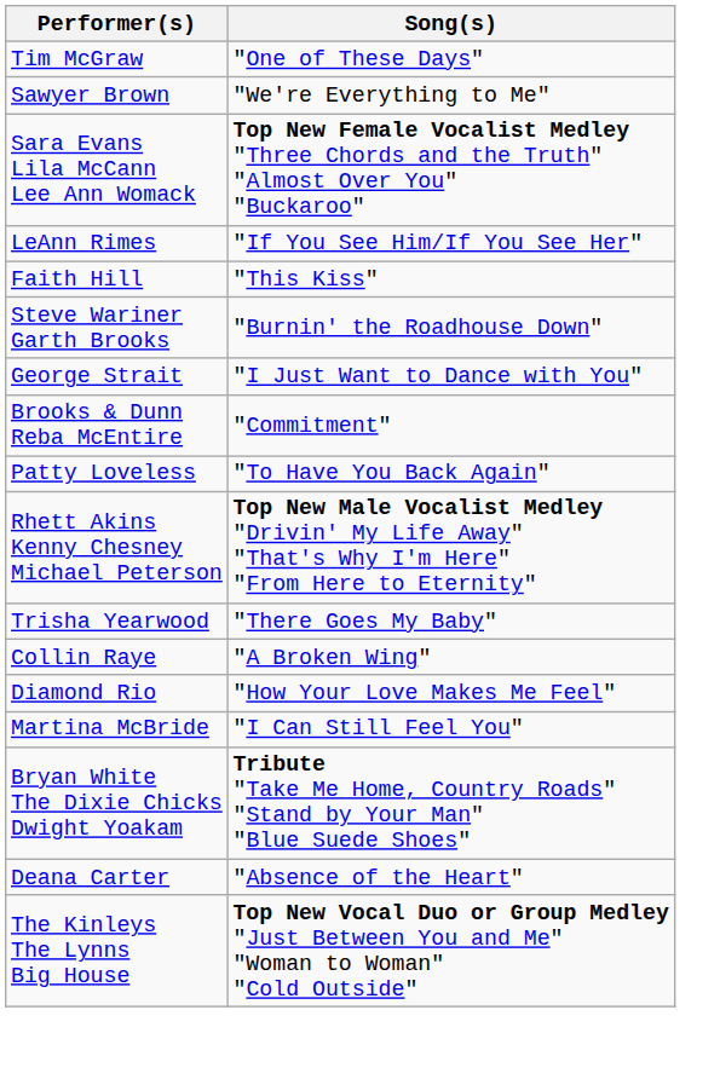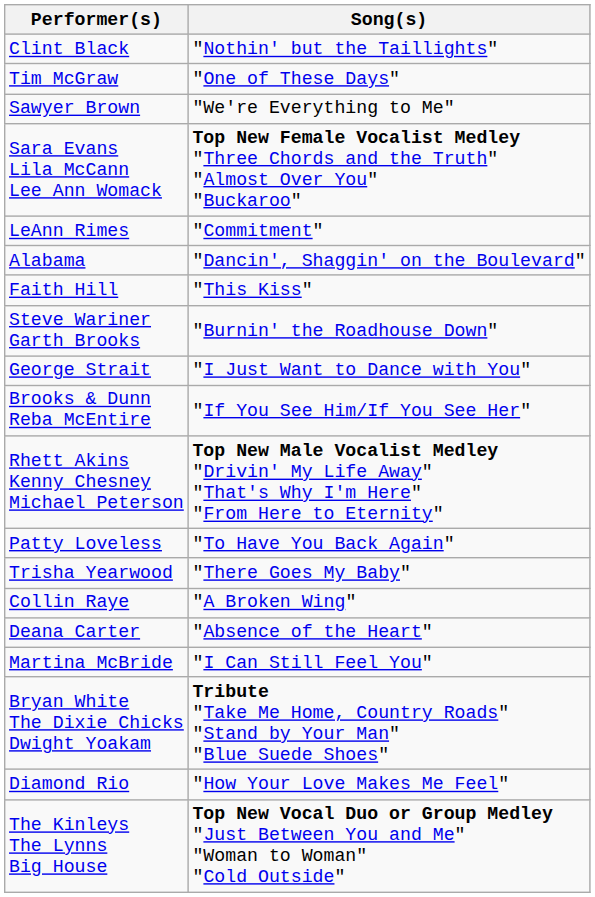+ row: Clint Black | "Nothin' but the Taillights"
LeAnn Rimes | Song(s): "If You See Him/If You See Her" -> "Commitment"
+ row: Alabama | "Dancin', Shaggin' on the Boulevard"
Brooks & Dunn Reba McEntire | Song(s): "Commitment" -> "If You See Him/If You See Her"
rows swapped: Patty Loveless <-> Rhett Akins Kenny Chesney Michael Peterson
rows swapped: Deana Carter <-> Diamond Rio
